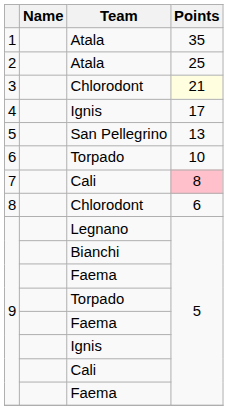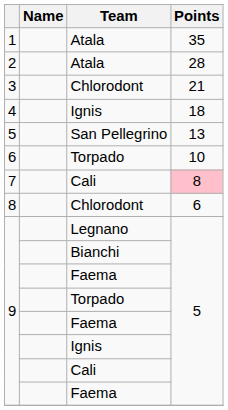2 | Points: 25 -> 28
3 | Points: lightyellow background -> no background
4 | Points: 17 -> 18
